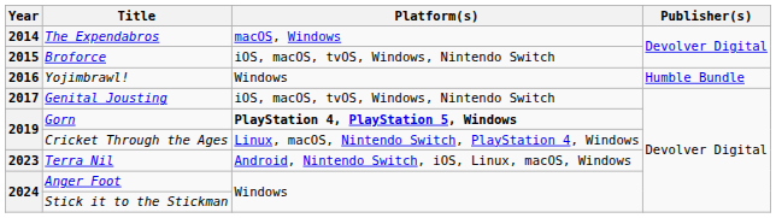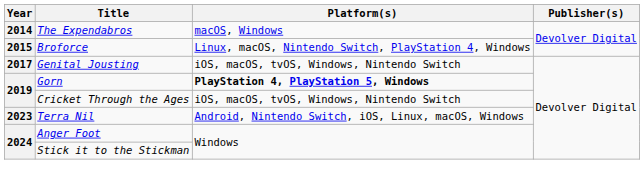Broforce | Platform(s): iOS, macOS, tvOS, Windows, Nintendo Switch -> Linux, macOS, Nintendo Switch, PlayStation 4, Windows
- row: 2016 | Yojimbrawl! | Windows | Humble Bundle
Cricket Through the Ages | Platform(s): Linux, macOS, Nintendo Switch, PlayStation 4, Windows -> iOS, macOS, tvOS, Windows, Nintendo Switch
